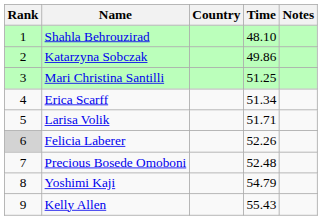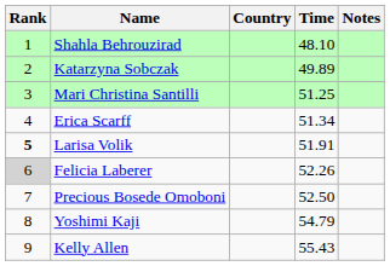Katarzyna Sobczak | Time: 49.86 -> 49.89
Larisa Volik | Rank: normal -> bold
Larisa Volik | Time: 51.71 -> 51.91
Precious Bosede Omoboni | Time: 52.48 -> 52.50
